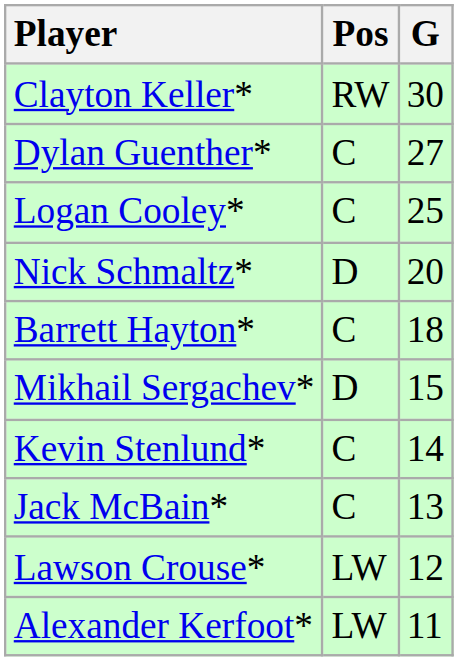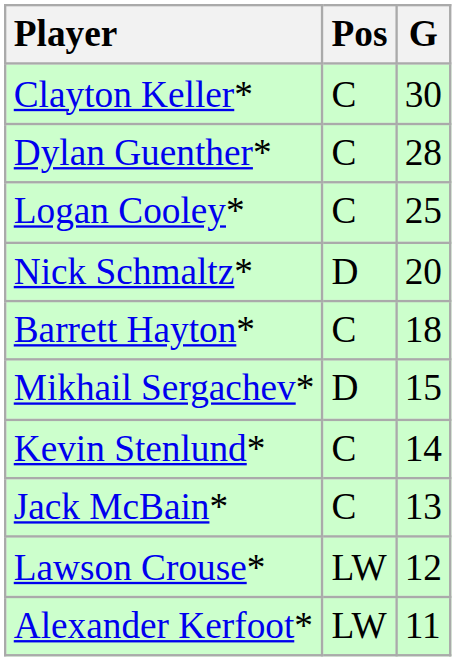Clayton Keller* | Pos: RW -> C
Dylan Guenther* | G: 27 -> 28
